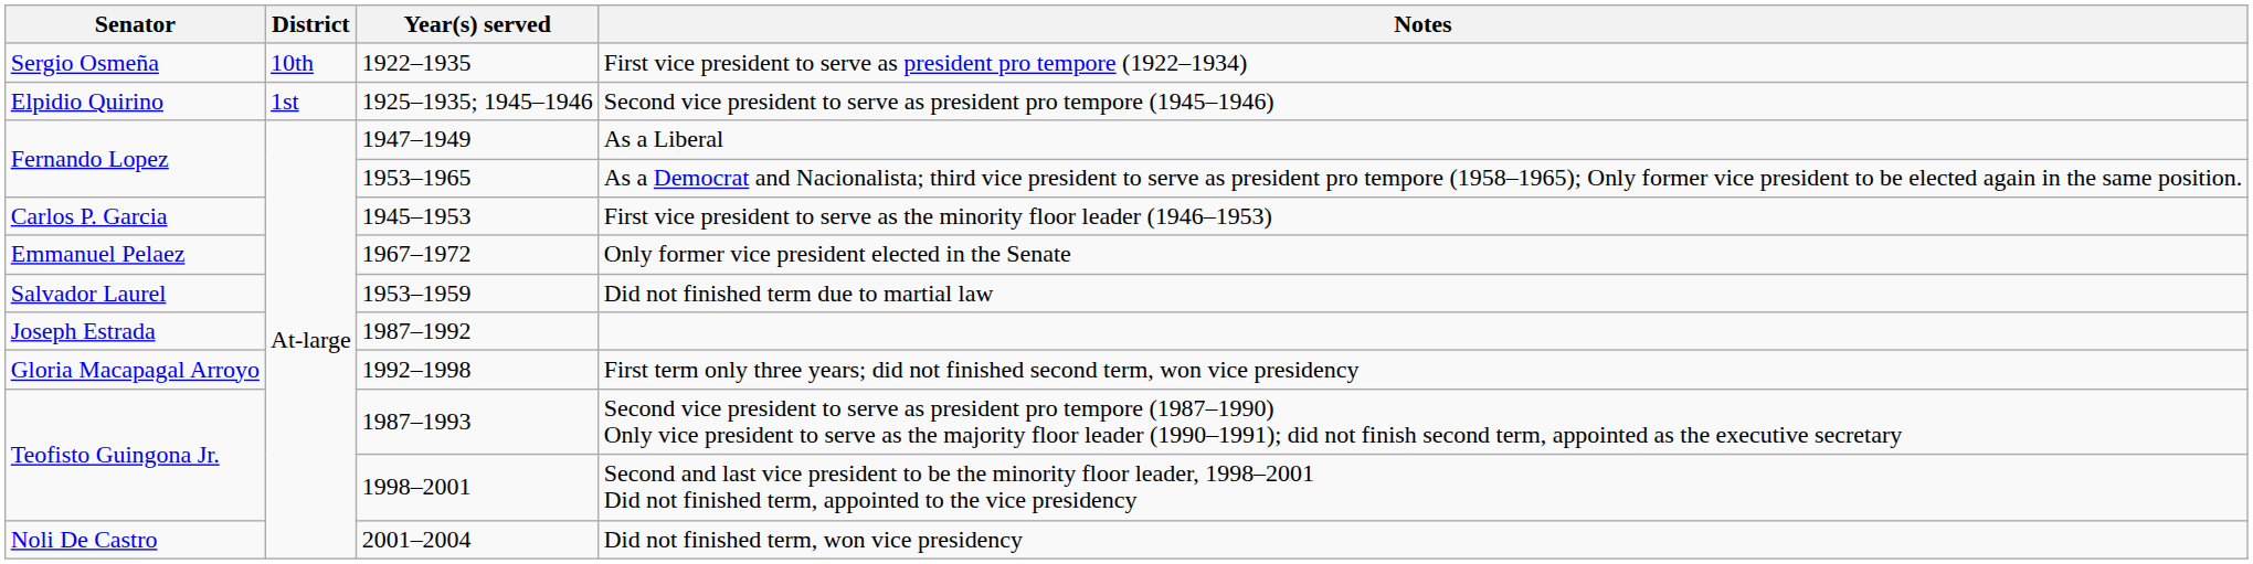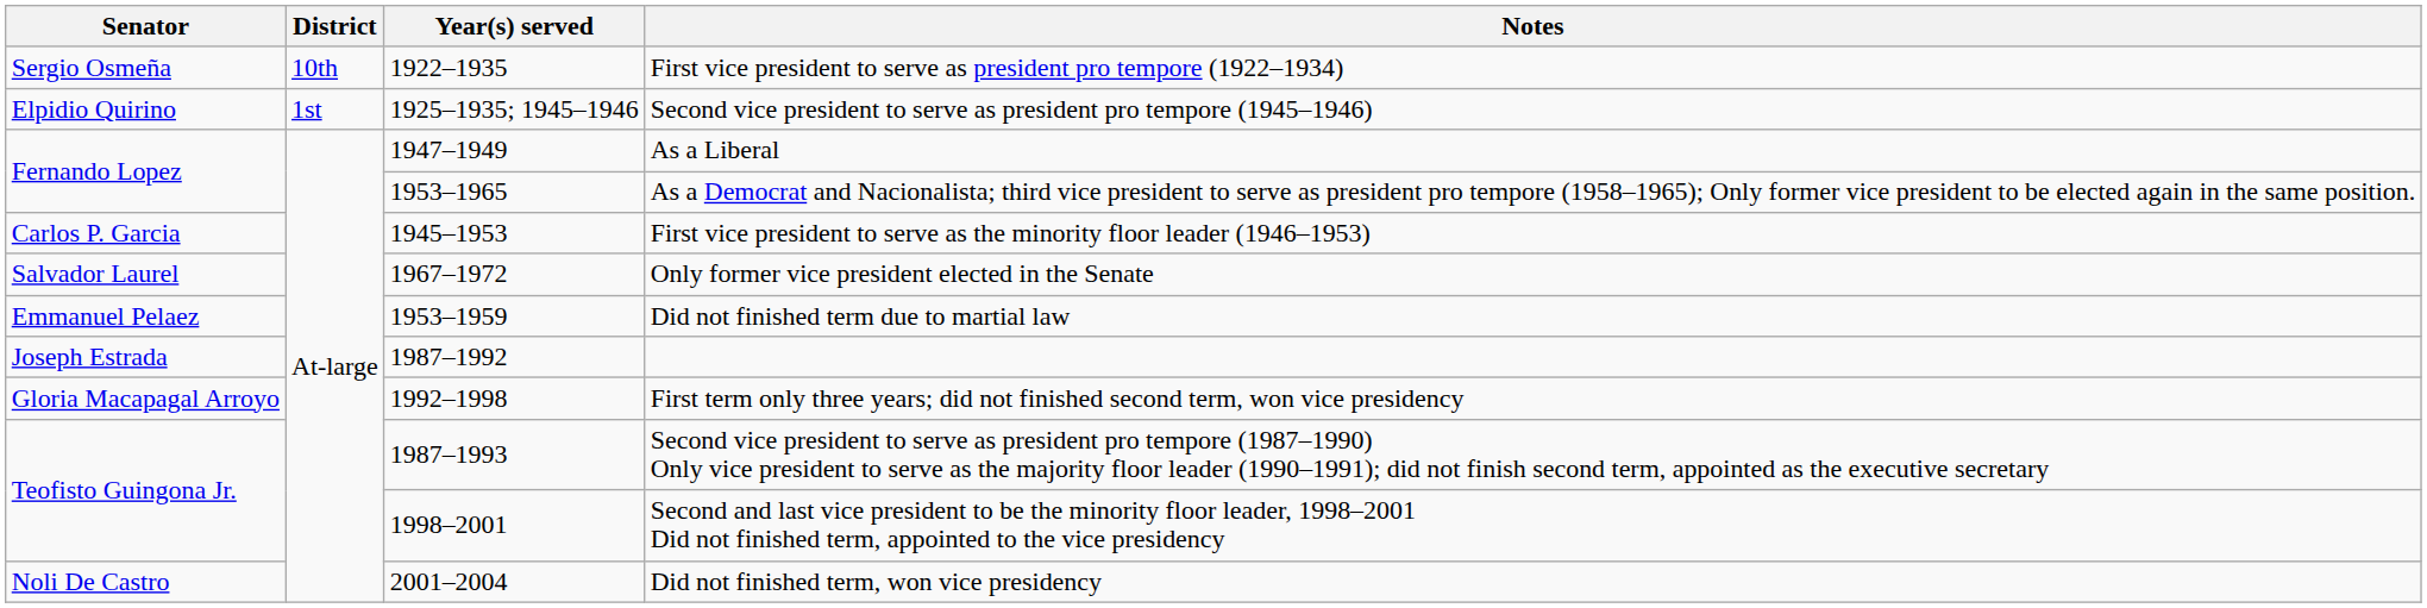Only former vice president elected in the Senate | Senator: Emmanuel Pelaez -> Salvador Laurel
Did not finished term due to martial law | Senator: Salvador Laurel -> Emmanuel Pelaez
